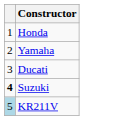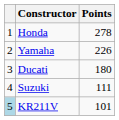+ column: Points | 278 | 226 | 180 | 111 | 101
Suzuki | column 1: bold -> normal
